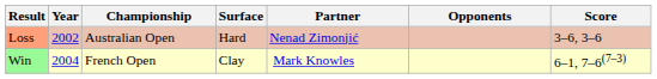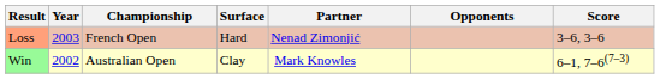Loss | Year: 2002 -> 2003
Loss | Championship: Australian Open -> French Open
Win | Year: 2004 -> 2002
Win | Championship: French Open -> Australian Open
